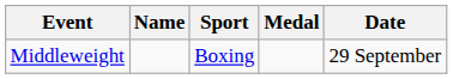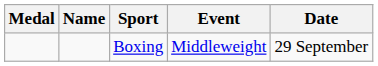columns swapped: Medal <-> Event
